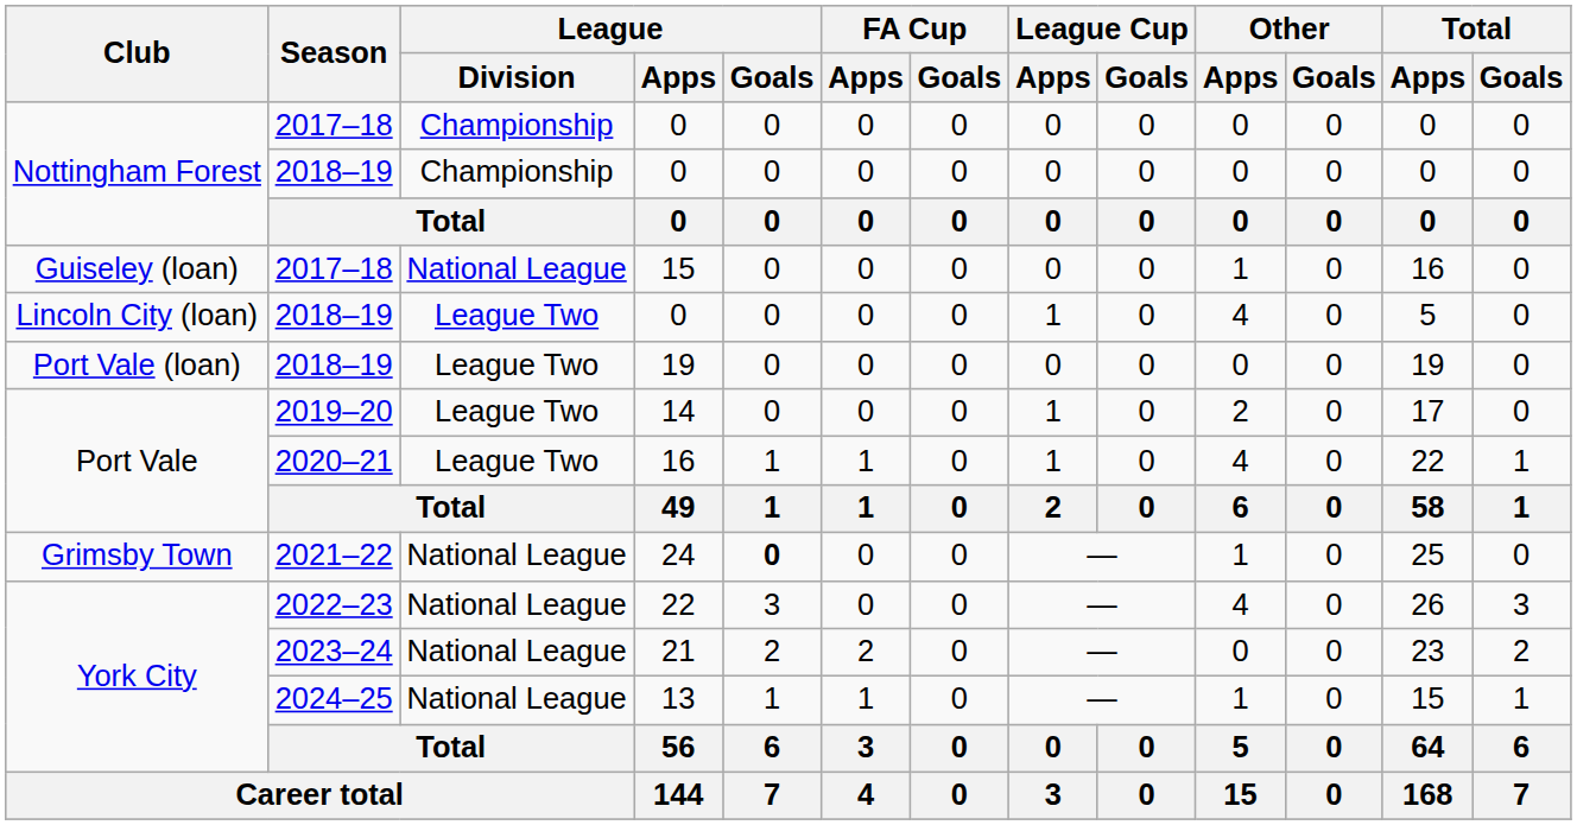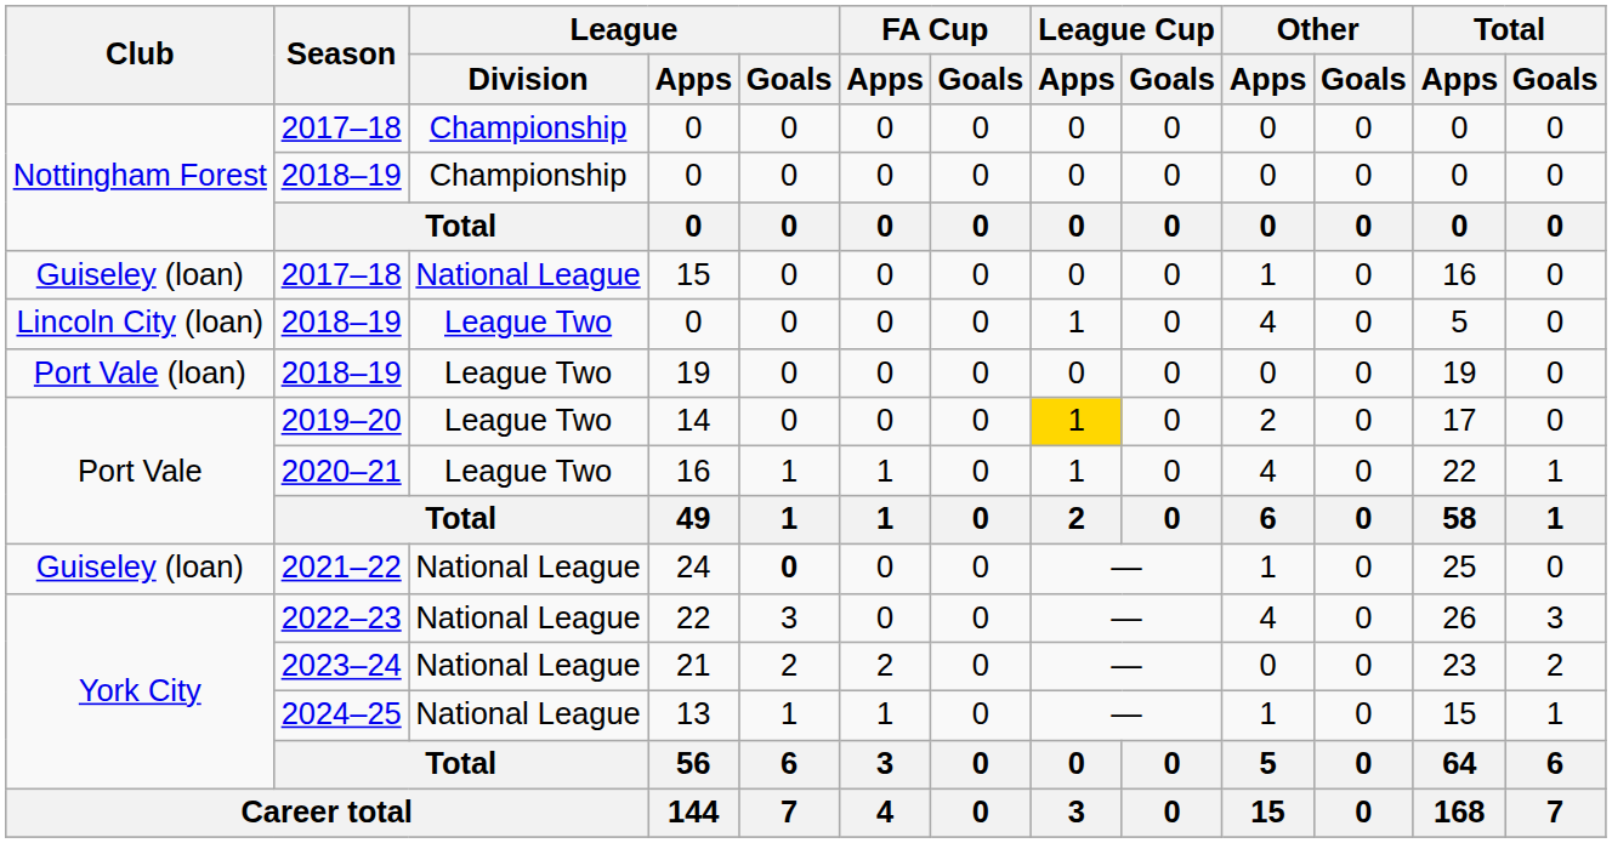14 | League Cup / Apps: no background -> gold background
24 | Club: Grimsby Town -> Guiseley (loan)
